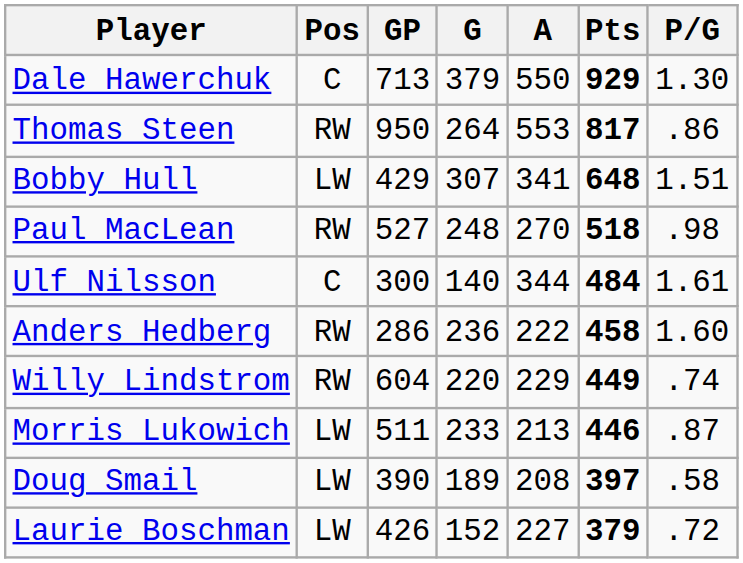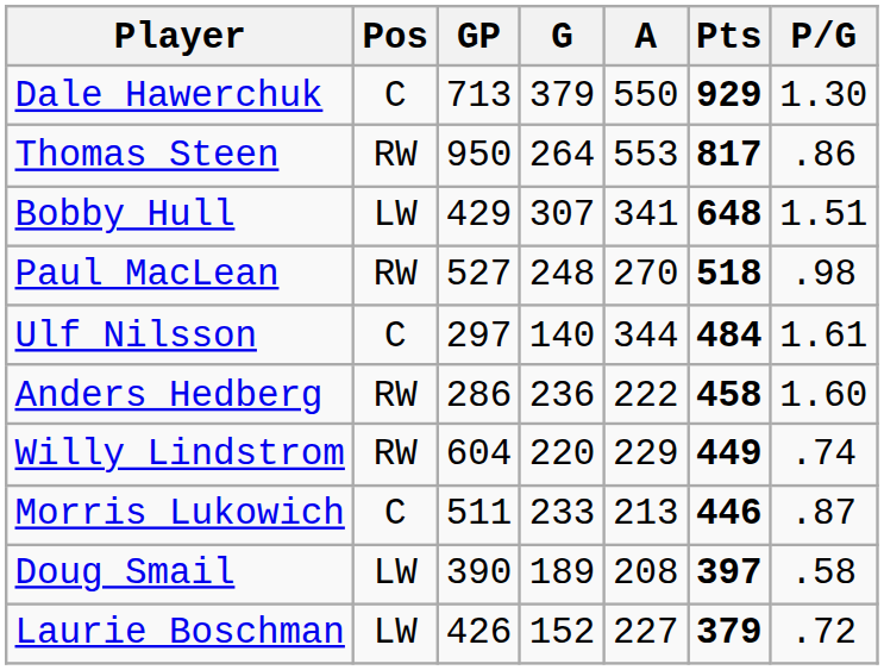Ulf Nilsson | GP: 300 -> 297
Morris Lukowich | Pos: LW -> C
